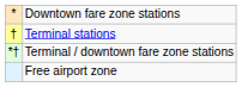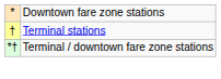- row: Free airport zone
